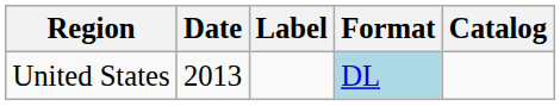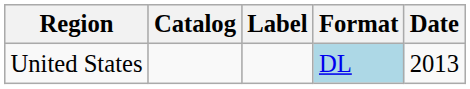columns swapped: Date <-> Catalog
